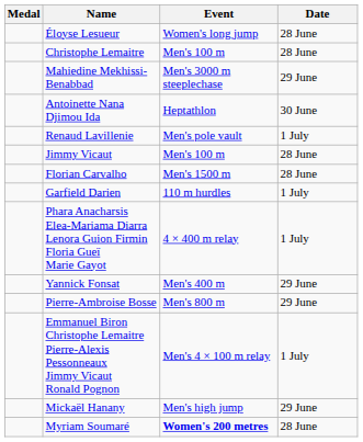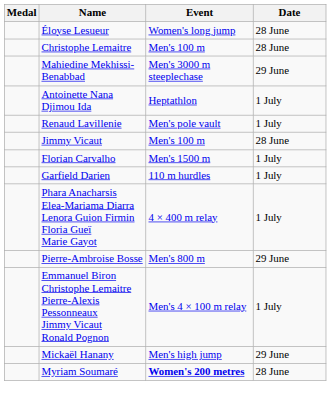Antoinette Nana Djimou Ida | Date: 30 June -> 1 July
Florian Carvalho | Date: 28 June -> 1 July
- row: Yannick Fonsat | Men's 400 m | 29 June
